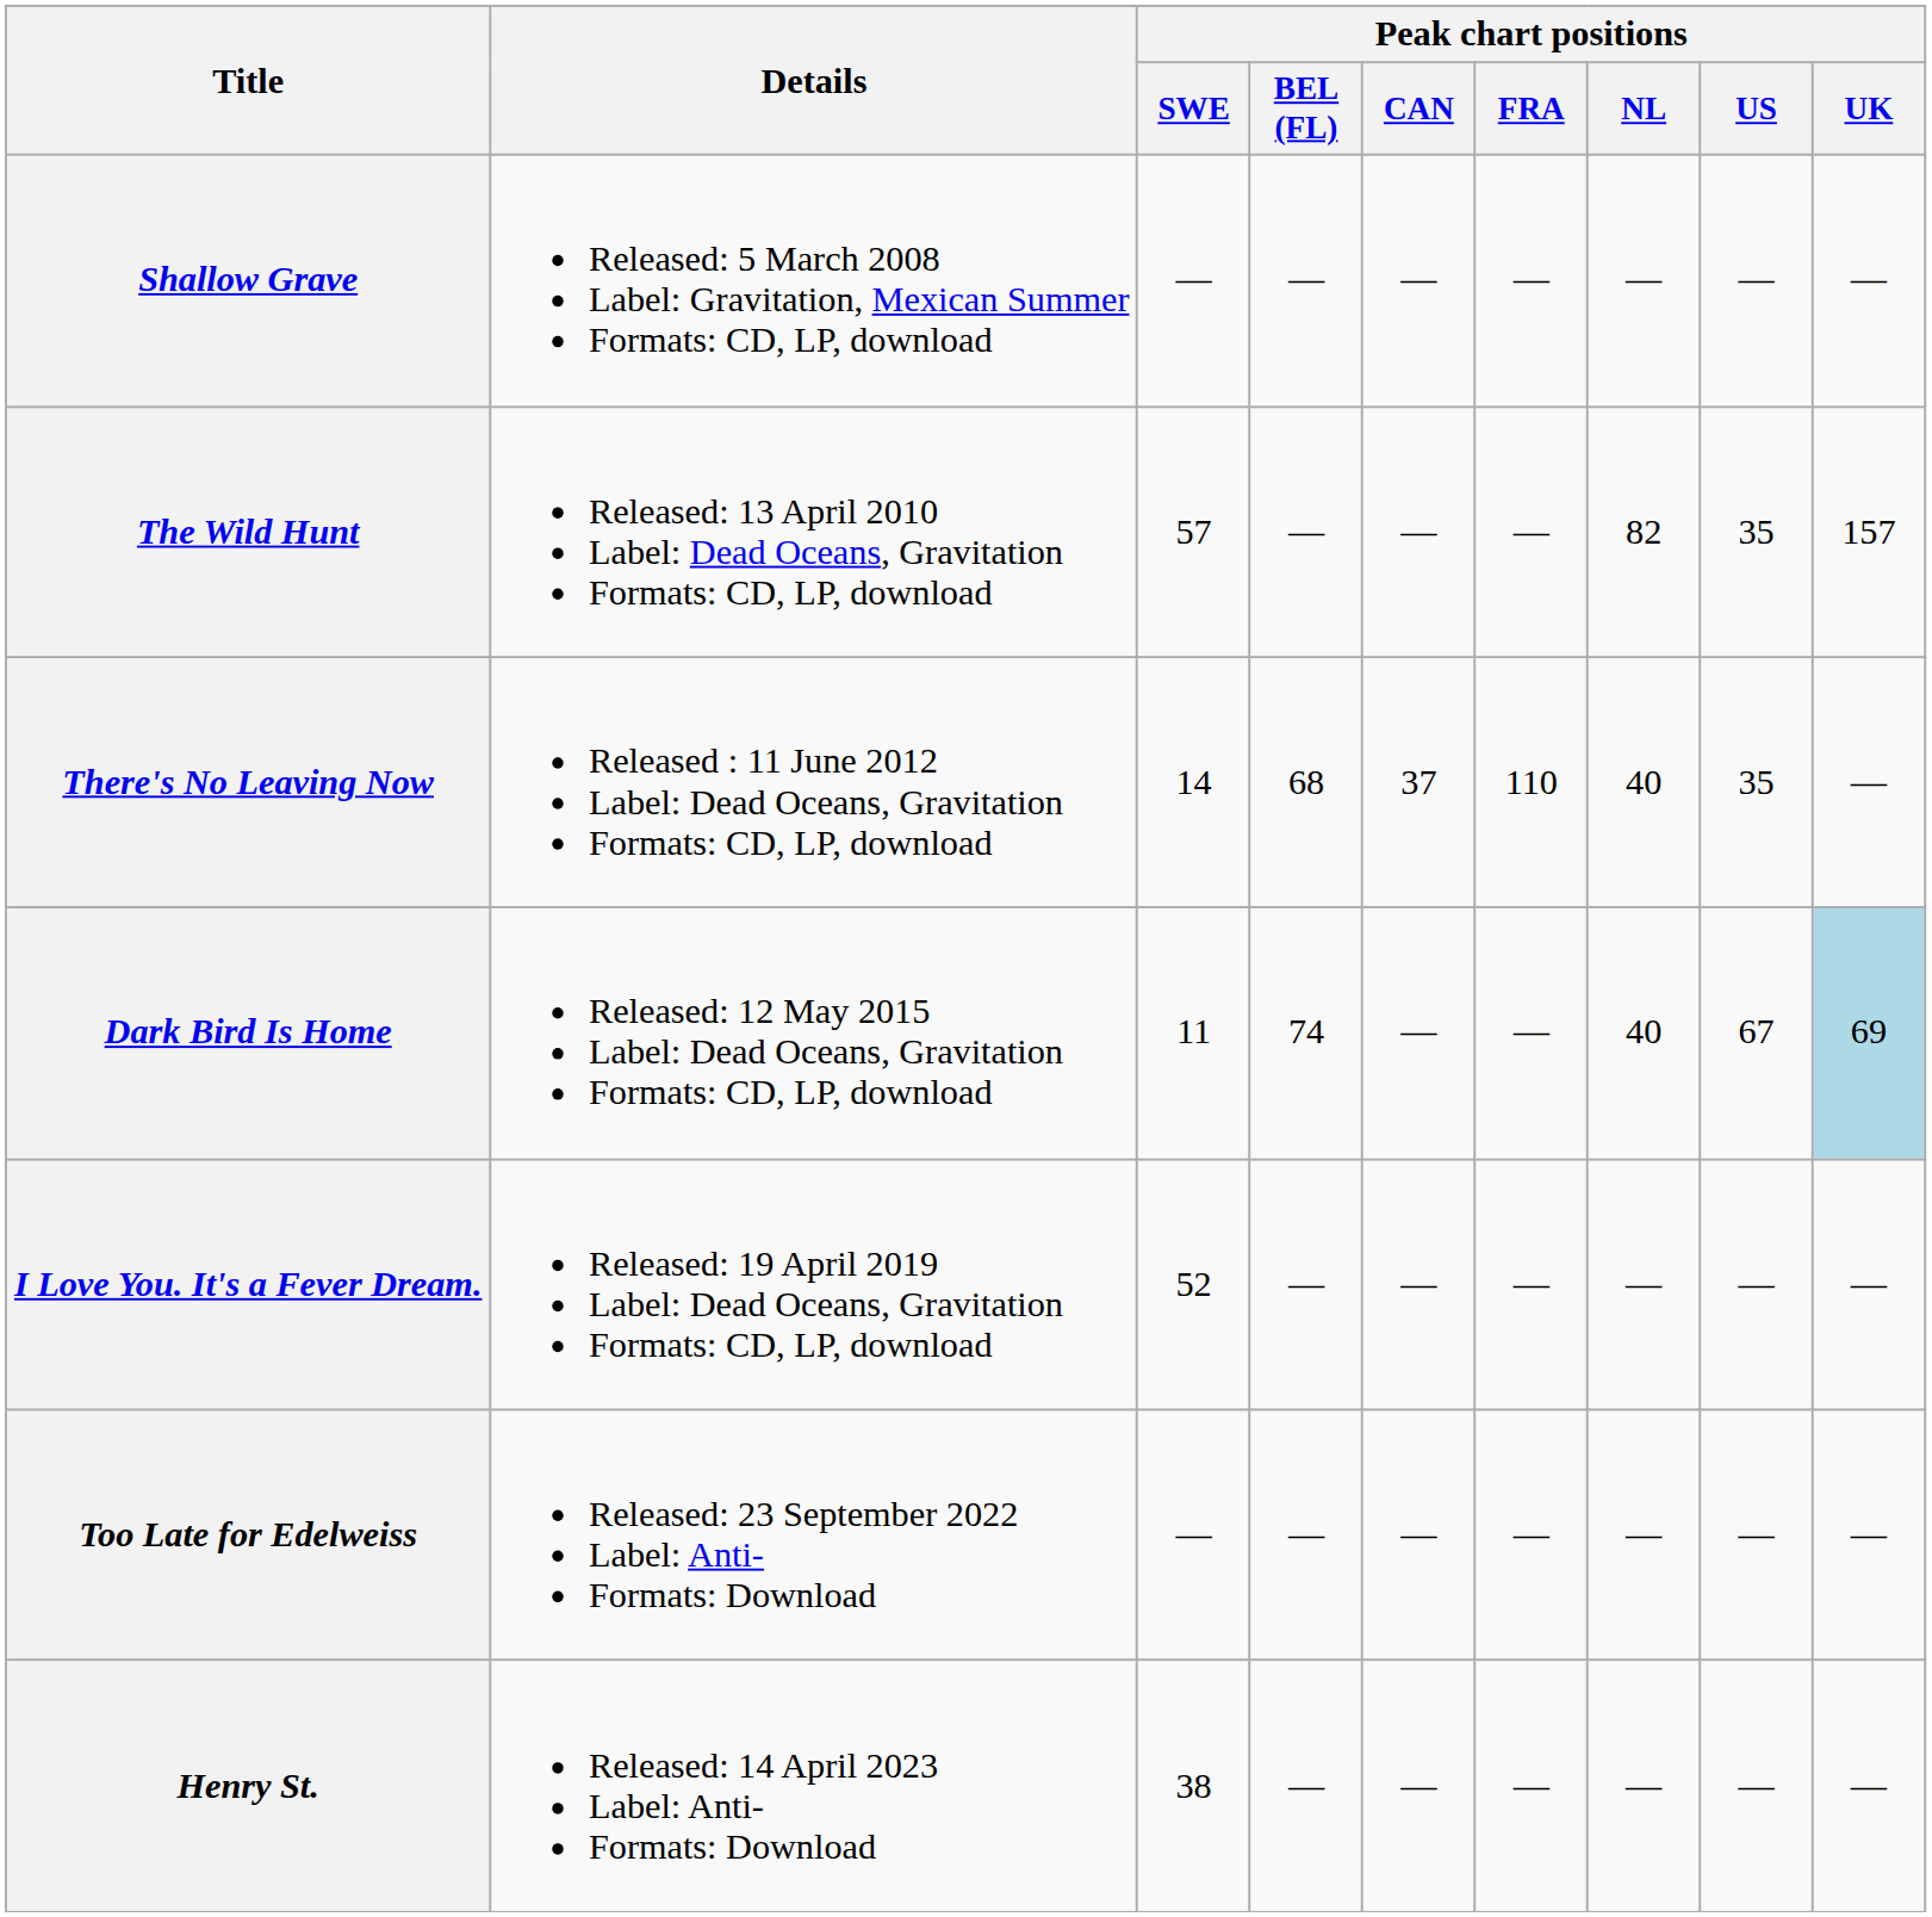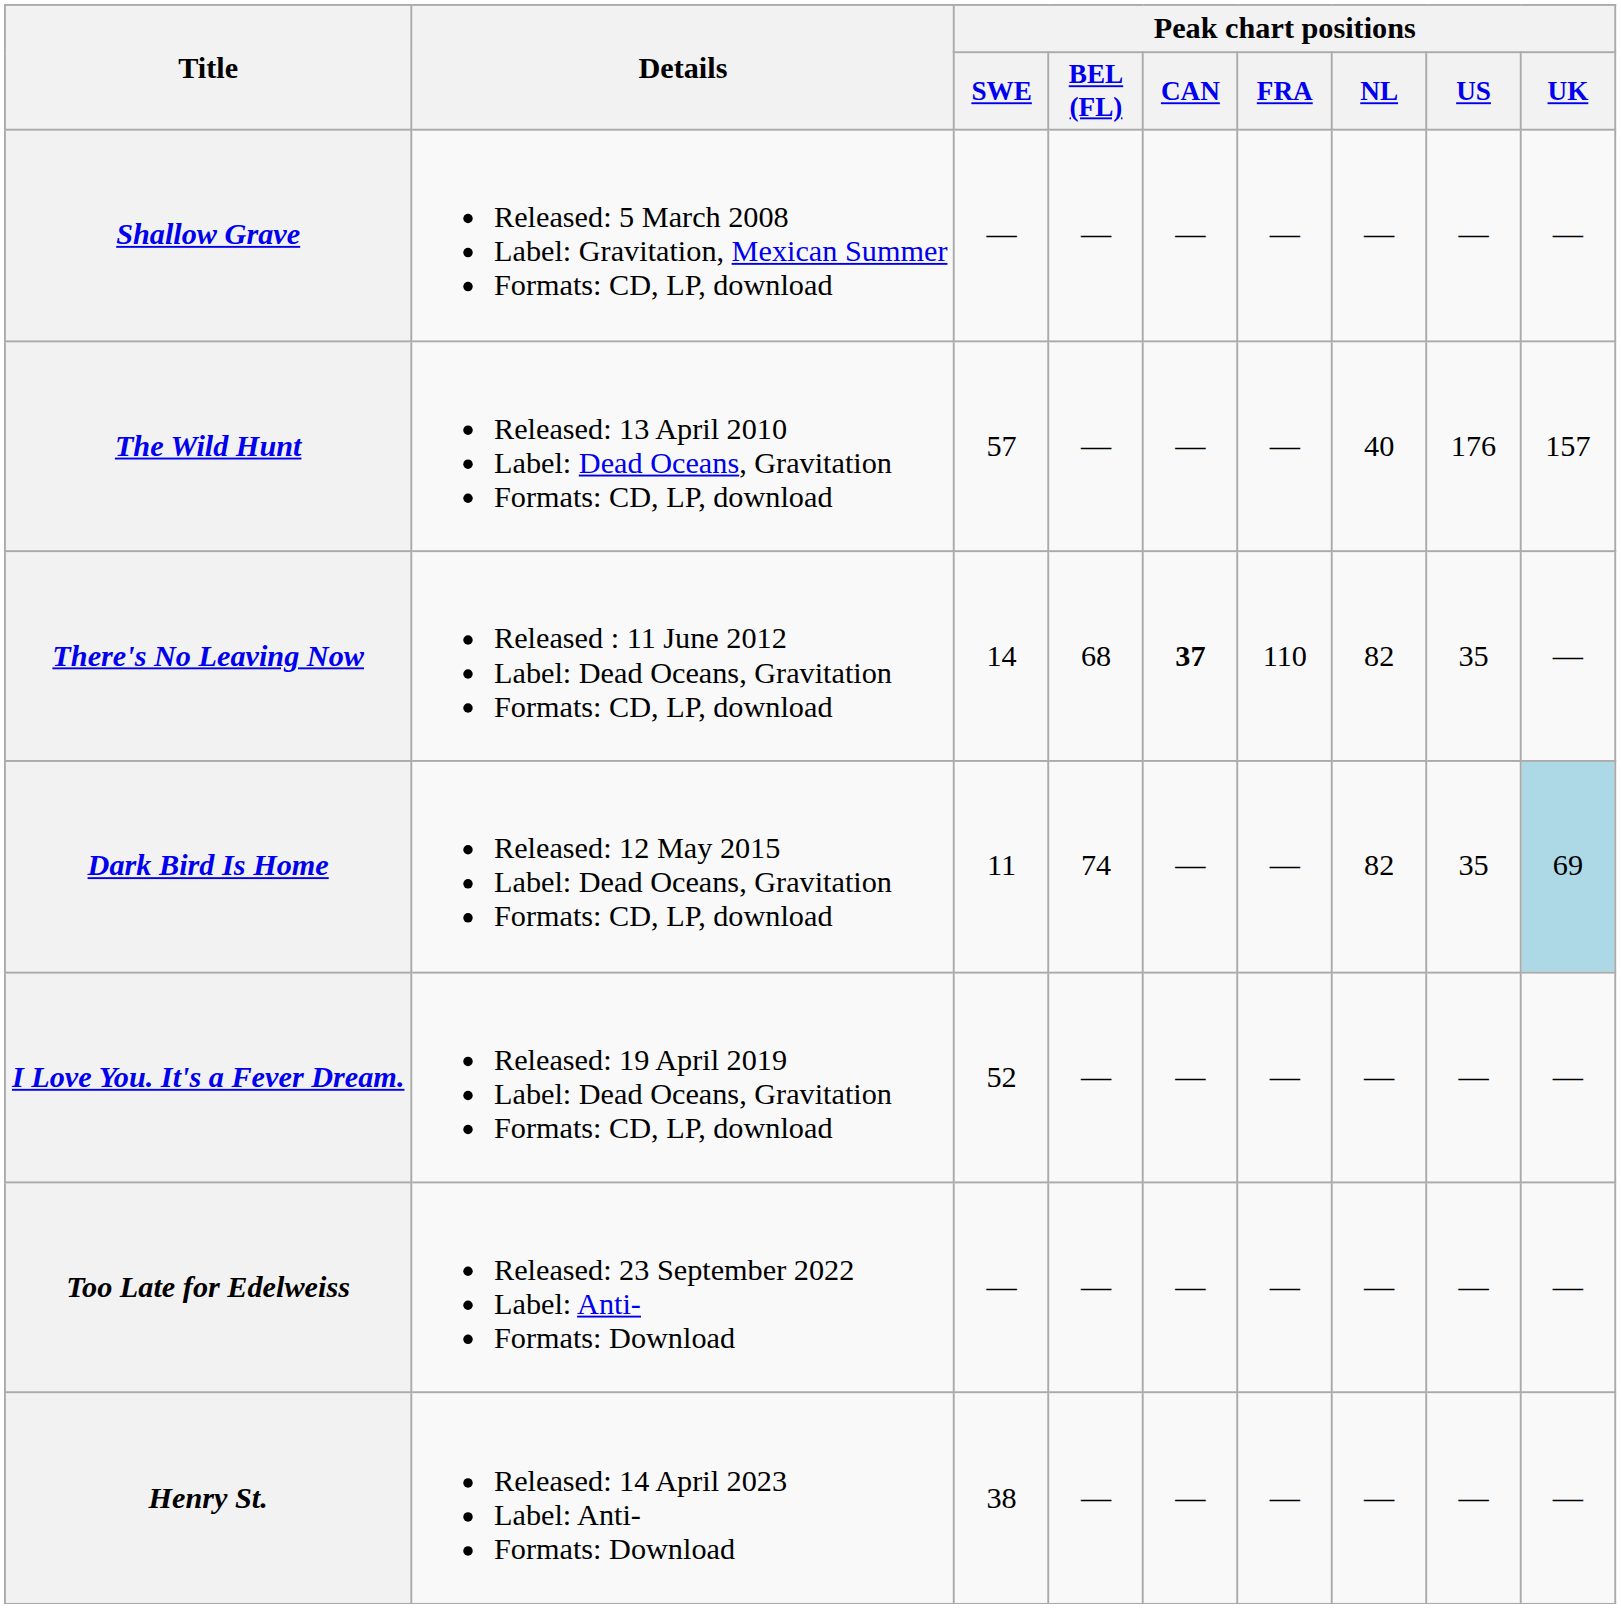The Wild Hunt | Peak chart positions / NL: 82 -> 40
The Wild Hunt | Peak chart positions / US: 35 -> 176
There's No Leaving Now | Peak chart positions / CAN: normal -> bold
There's No Leaving Now | Peak chart positions / NL: 40 -> 82
Dark Bird Is Home | Peak chart positions / NL: 40 -> 82
Dark Bird Is Home | Peak chart positions / US: 67 -> 35
